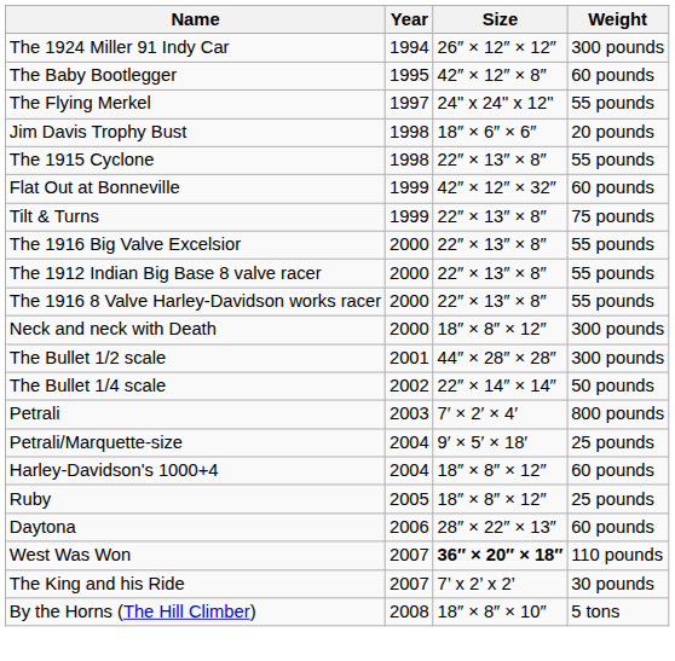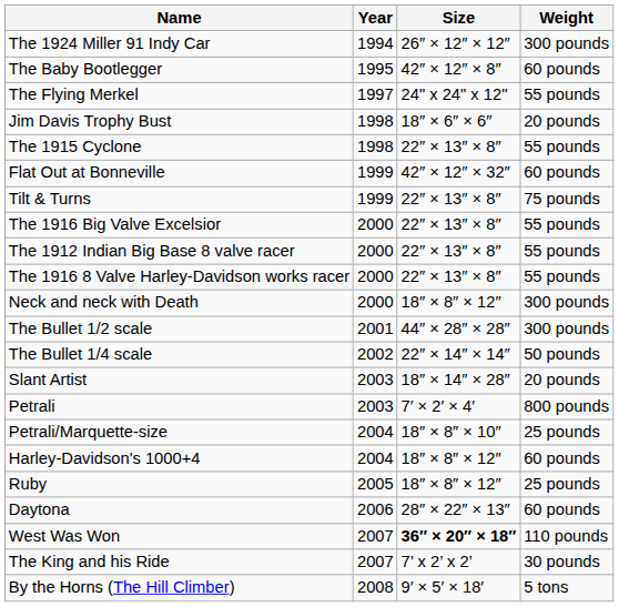+ row: Slant Artist | 2003 | 18″ × 14″ × 28″ | 20 pounds
Petrali/Marquette-size | Size: 9′ × 5′ × 18′ -> 18″ × 8″ × 10″
By the Horns (The Hill Climber) | Size: 18″ × 8″ × 10″ -> 9′ × 5′ × 18′
